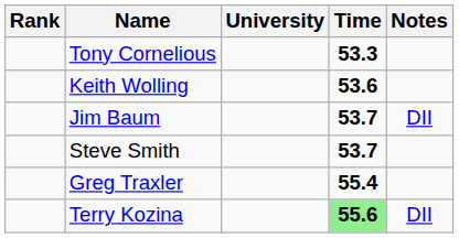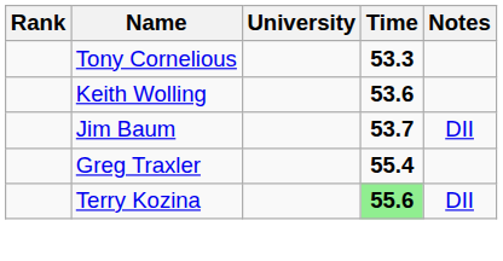- row: Steve Smith | 53.7
